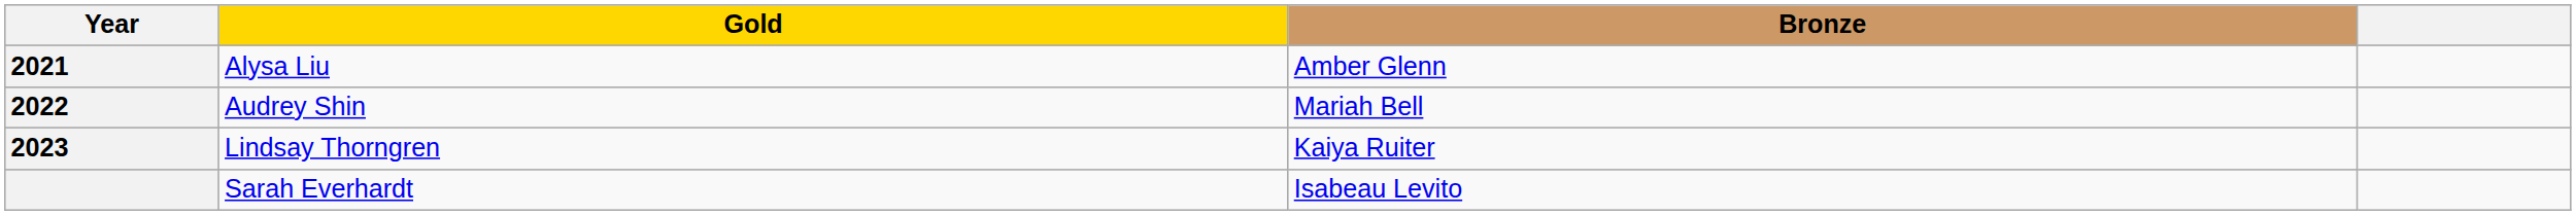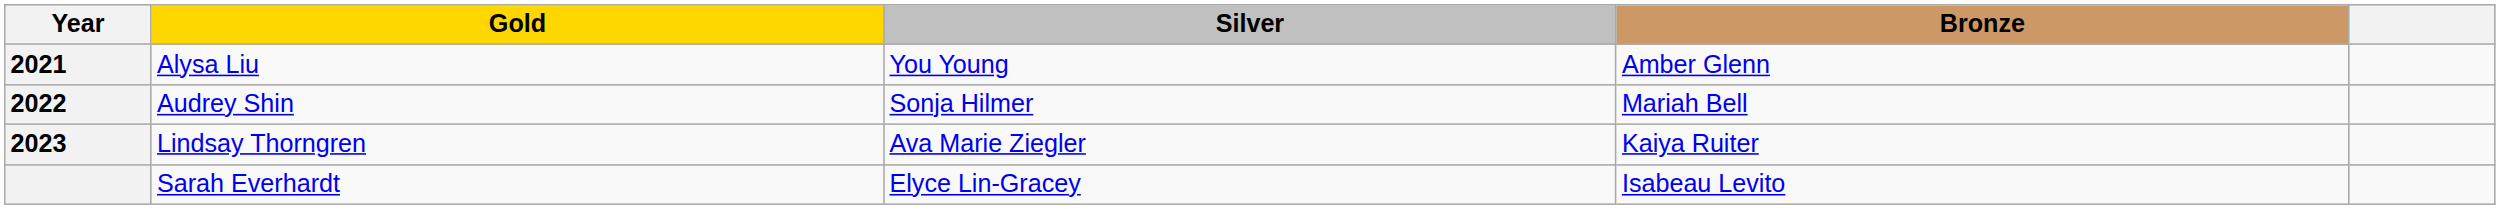+ column: Silver | You Young | Sonja Hilmer | Ava Marie Ziegler | Elyce Lin-Gracey
